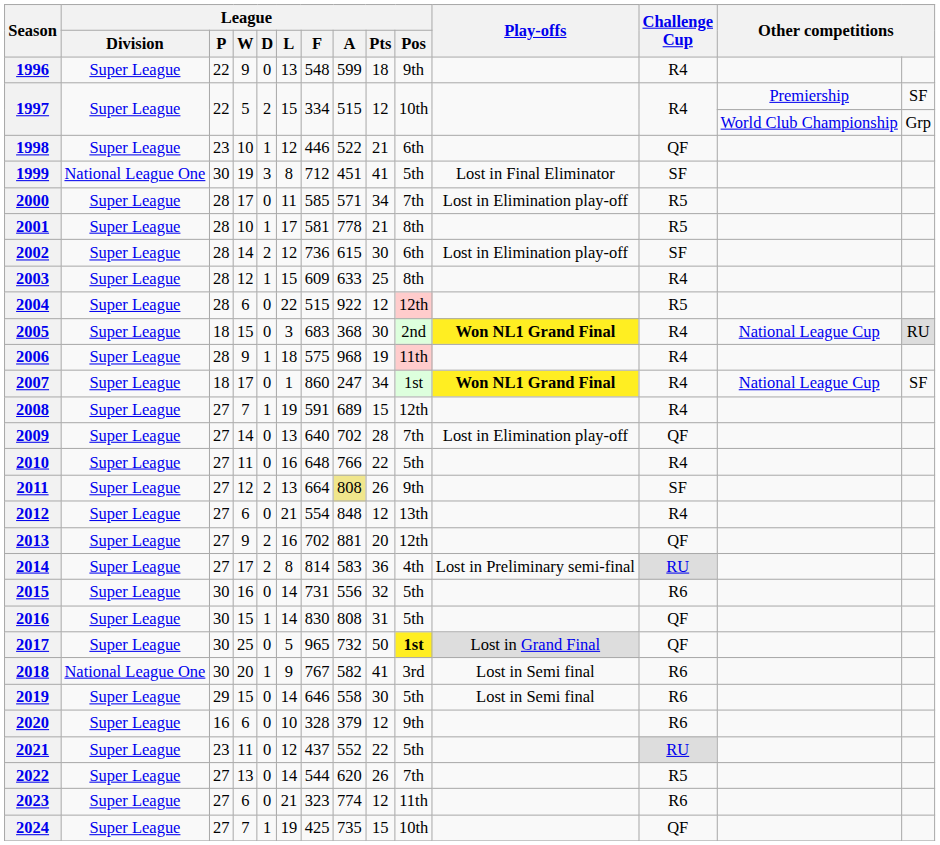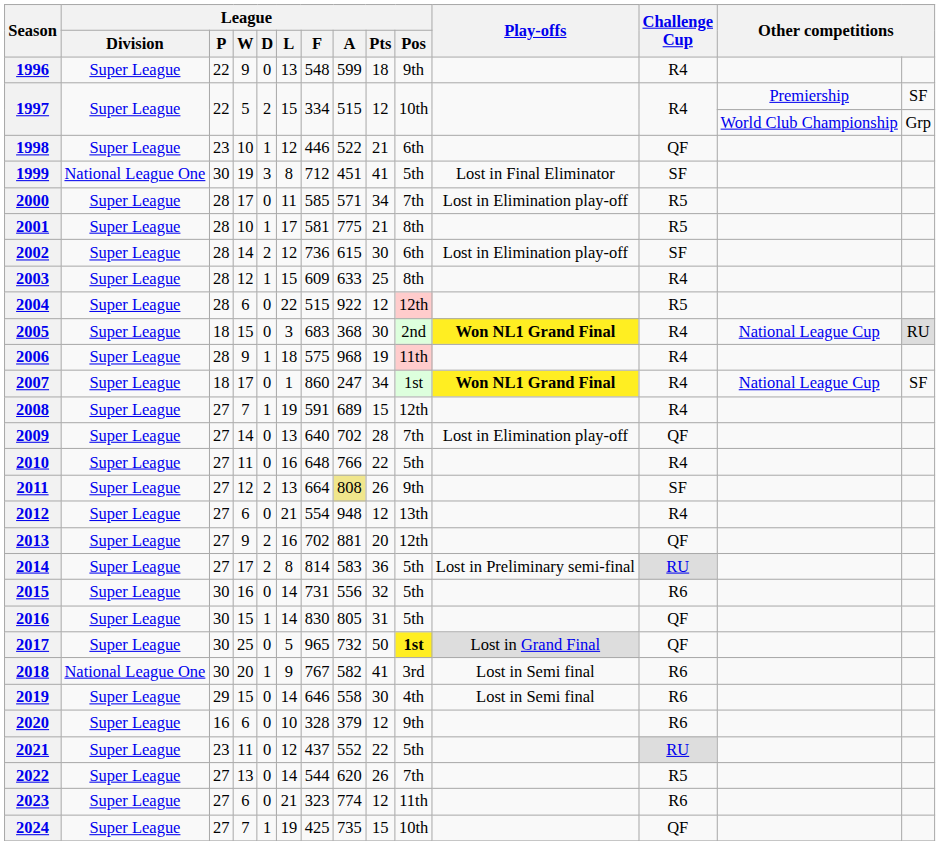2001 | League / A: 778 -> 775
2012 | League / A: 848 -> 948
2014 | League / Pos: 4th -> 5th
2016 | League / A: 808 -> 805
2019 | League / Pos: 5th -> 4th
